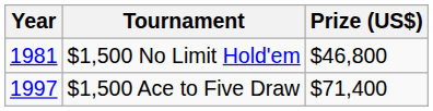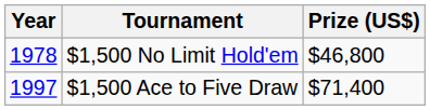$1,500 No Limit Hold'em | Year: 1981 -> 1978
